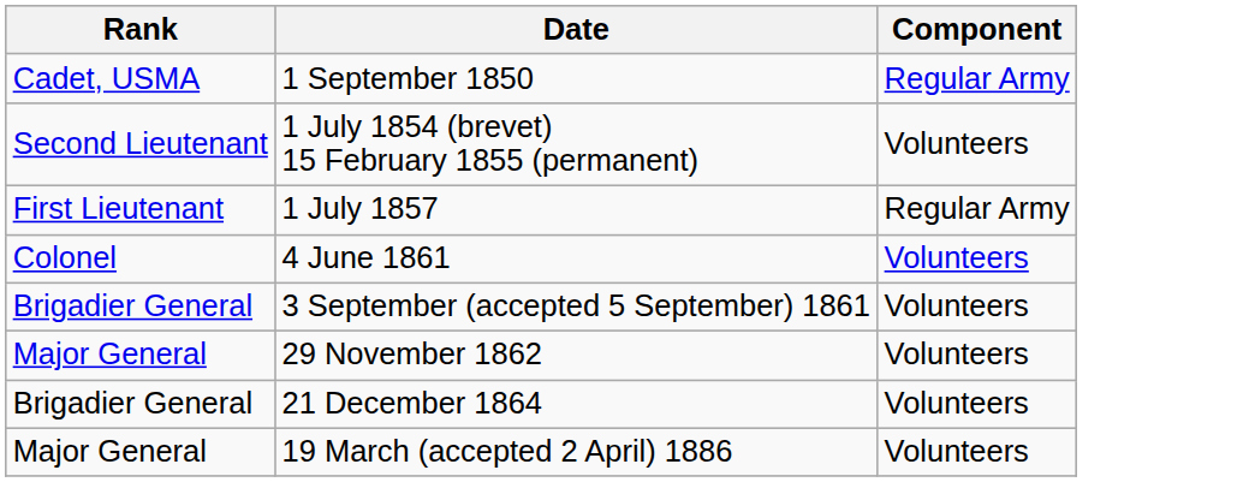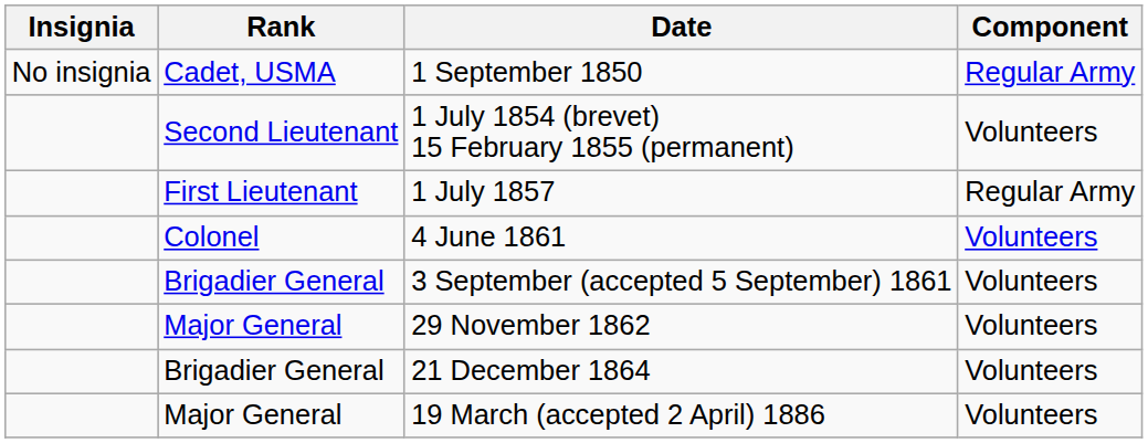+ column: Insignia | No insignia
